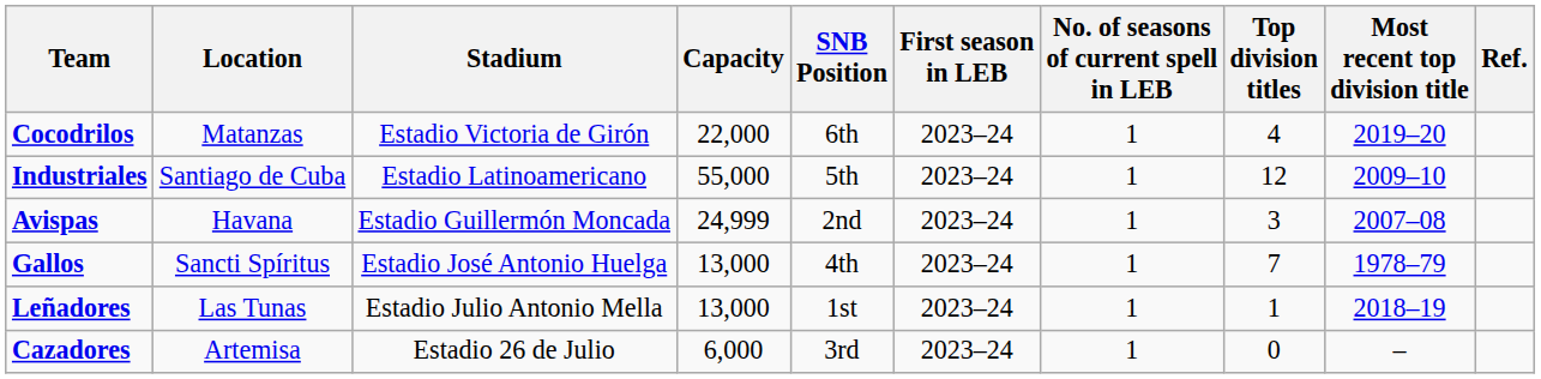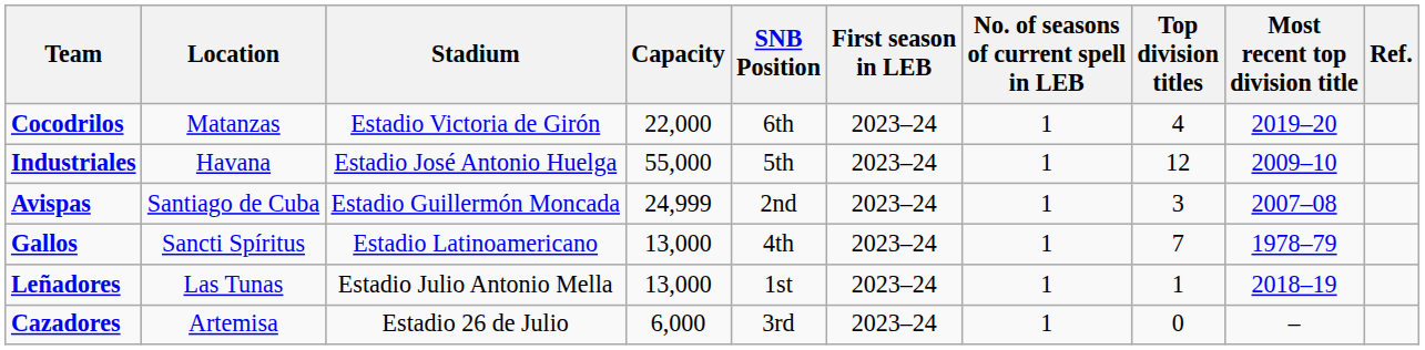Industriales | Location: Santiago de Cuba -> Havana
Industriales | Stadium: Estadio Latinoamericano -> Estadio José Antonio Huelga
Avispas | Location: Havana -> Santiago de Cuba
Gallos | Stadium: Estadio José Antonio Huelga -> Estadio Latinoamericano
